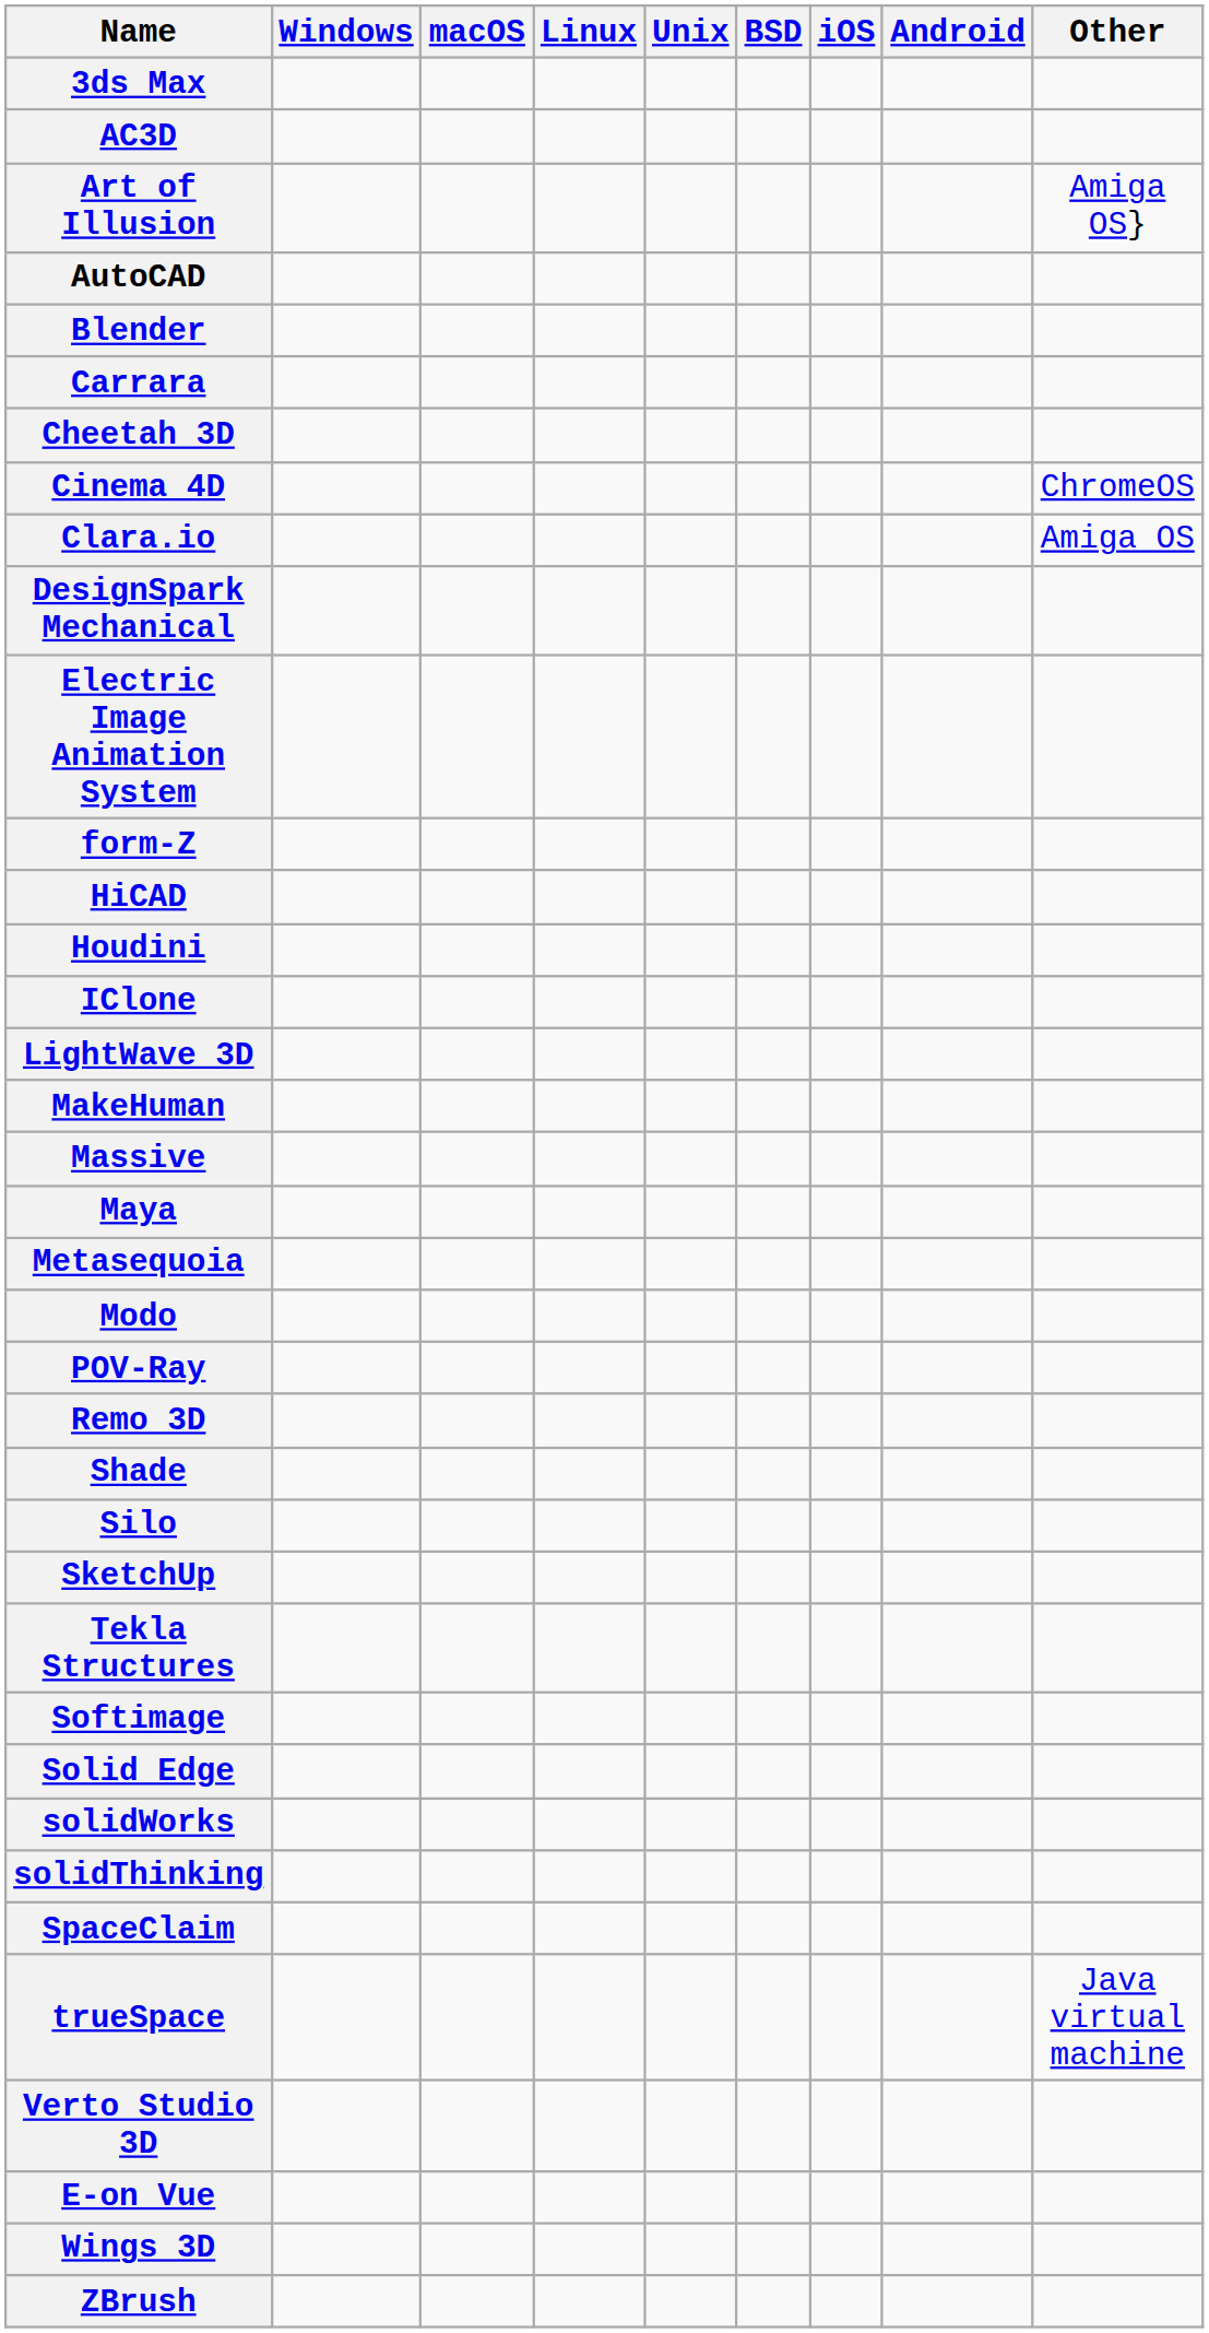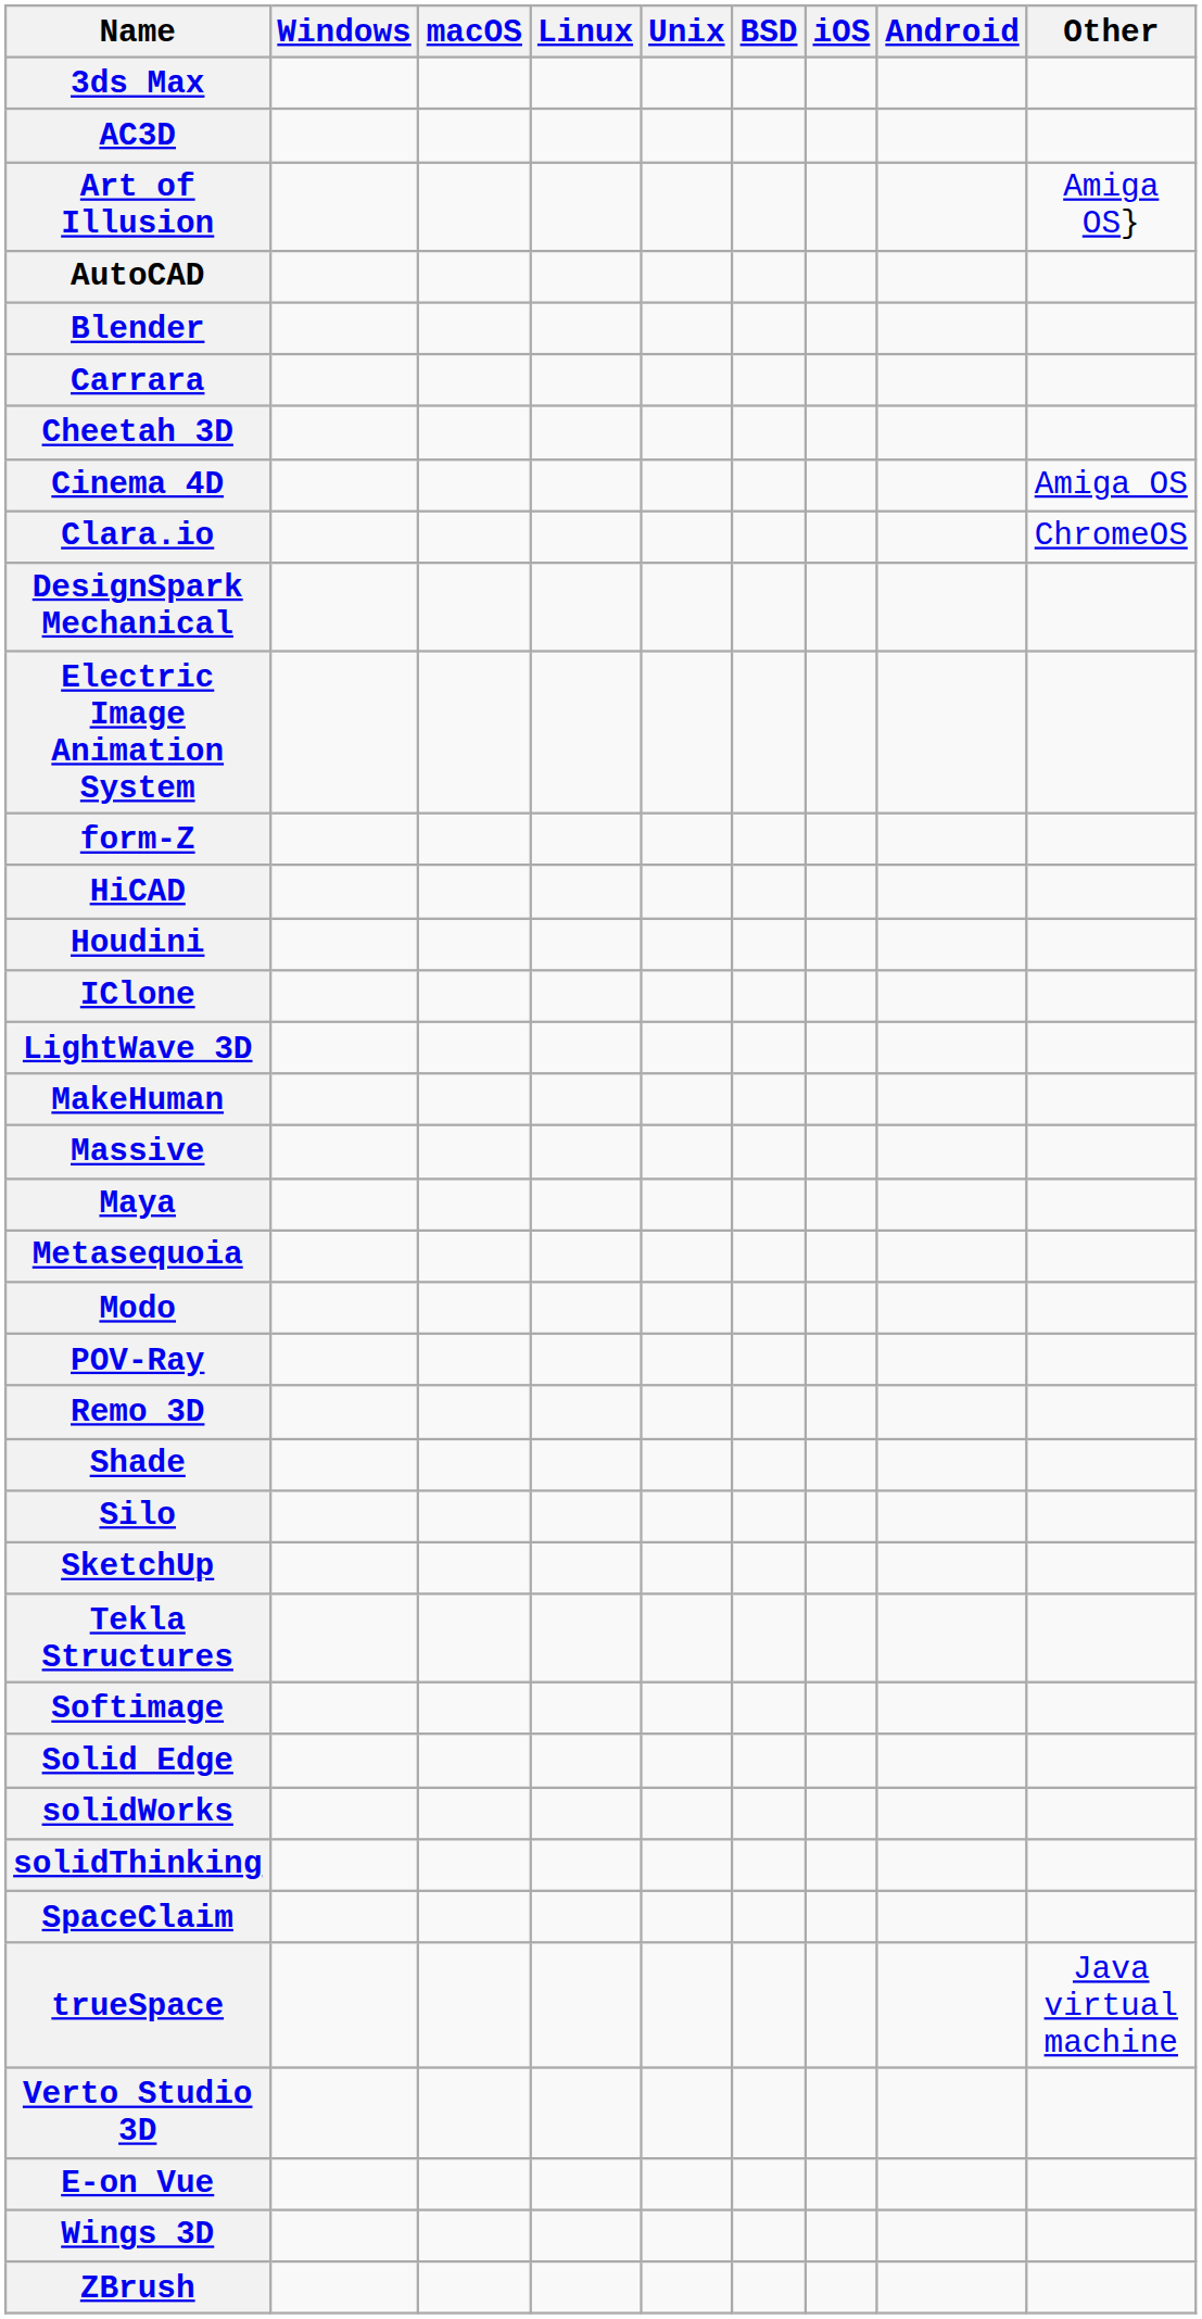Cinema 4D | Other: ChromeOS -> Amiga OS
Clara.io | Other: Amiga OS -> ChromeOS
